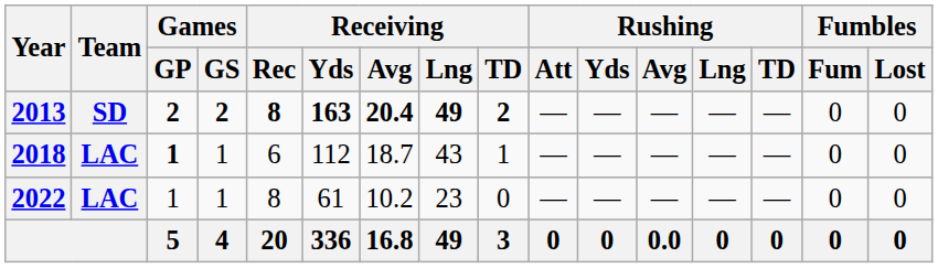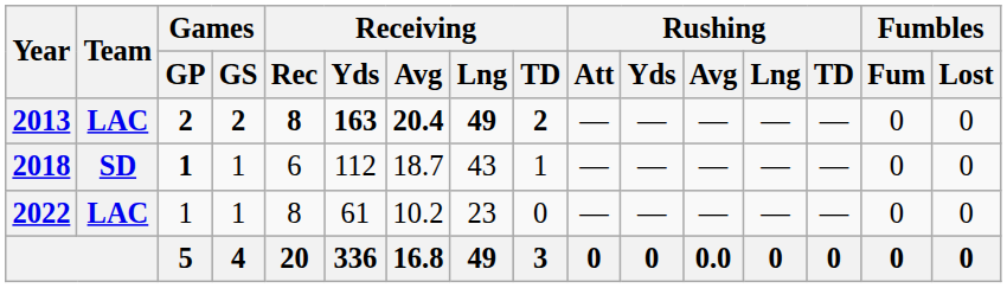2013 | Team: SD -> LAC
2018 | Team: LAC -> SD
